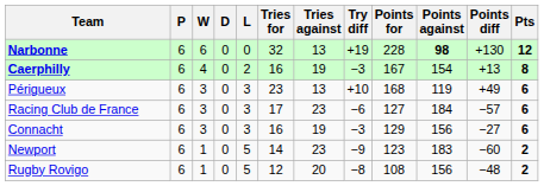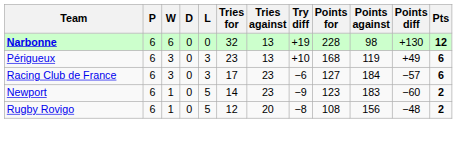Narbonne | Points against: bold -> normal
- row: Caerphilly | 6 | 4 | 0 | 2 | 16 | 19 | −3 | 167 | 154 | +13 | 8
- row: Connacht | 6 | 3 | 0 | 3 | 16 | 19 | −3 | 129 | 156 | −27 | 6
